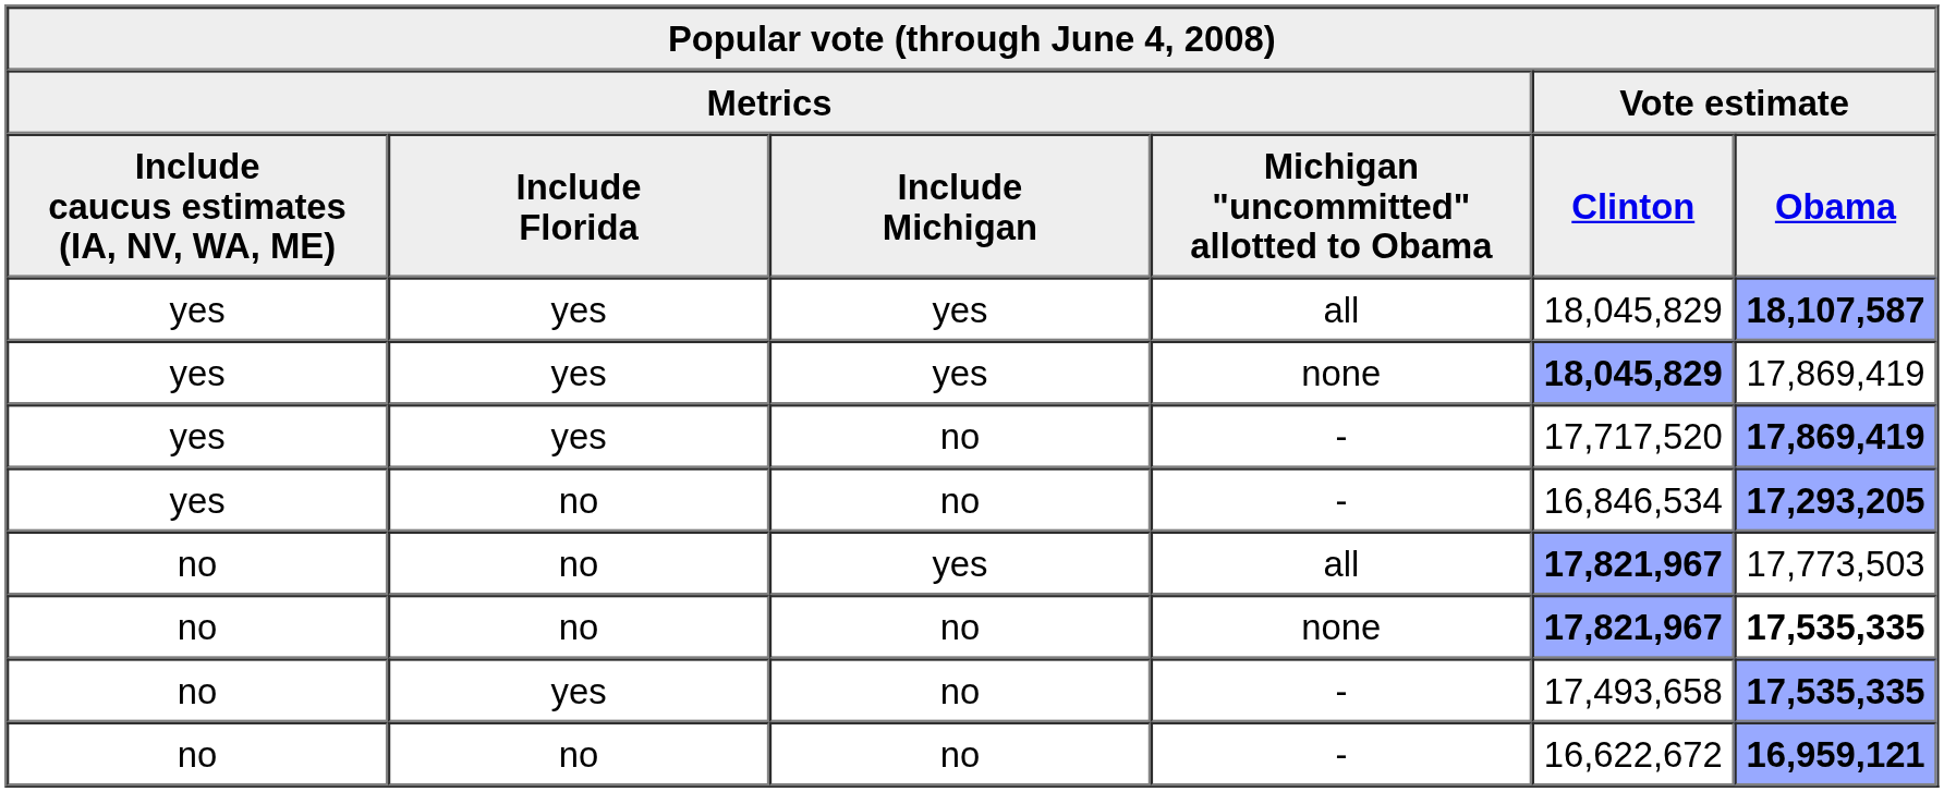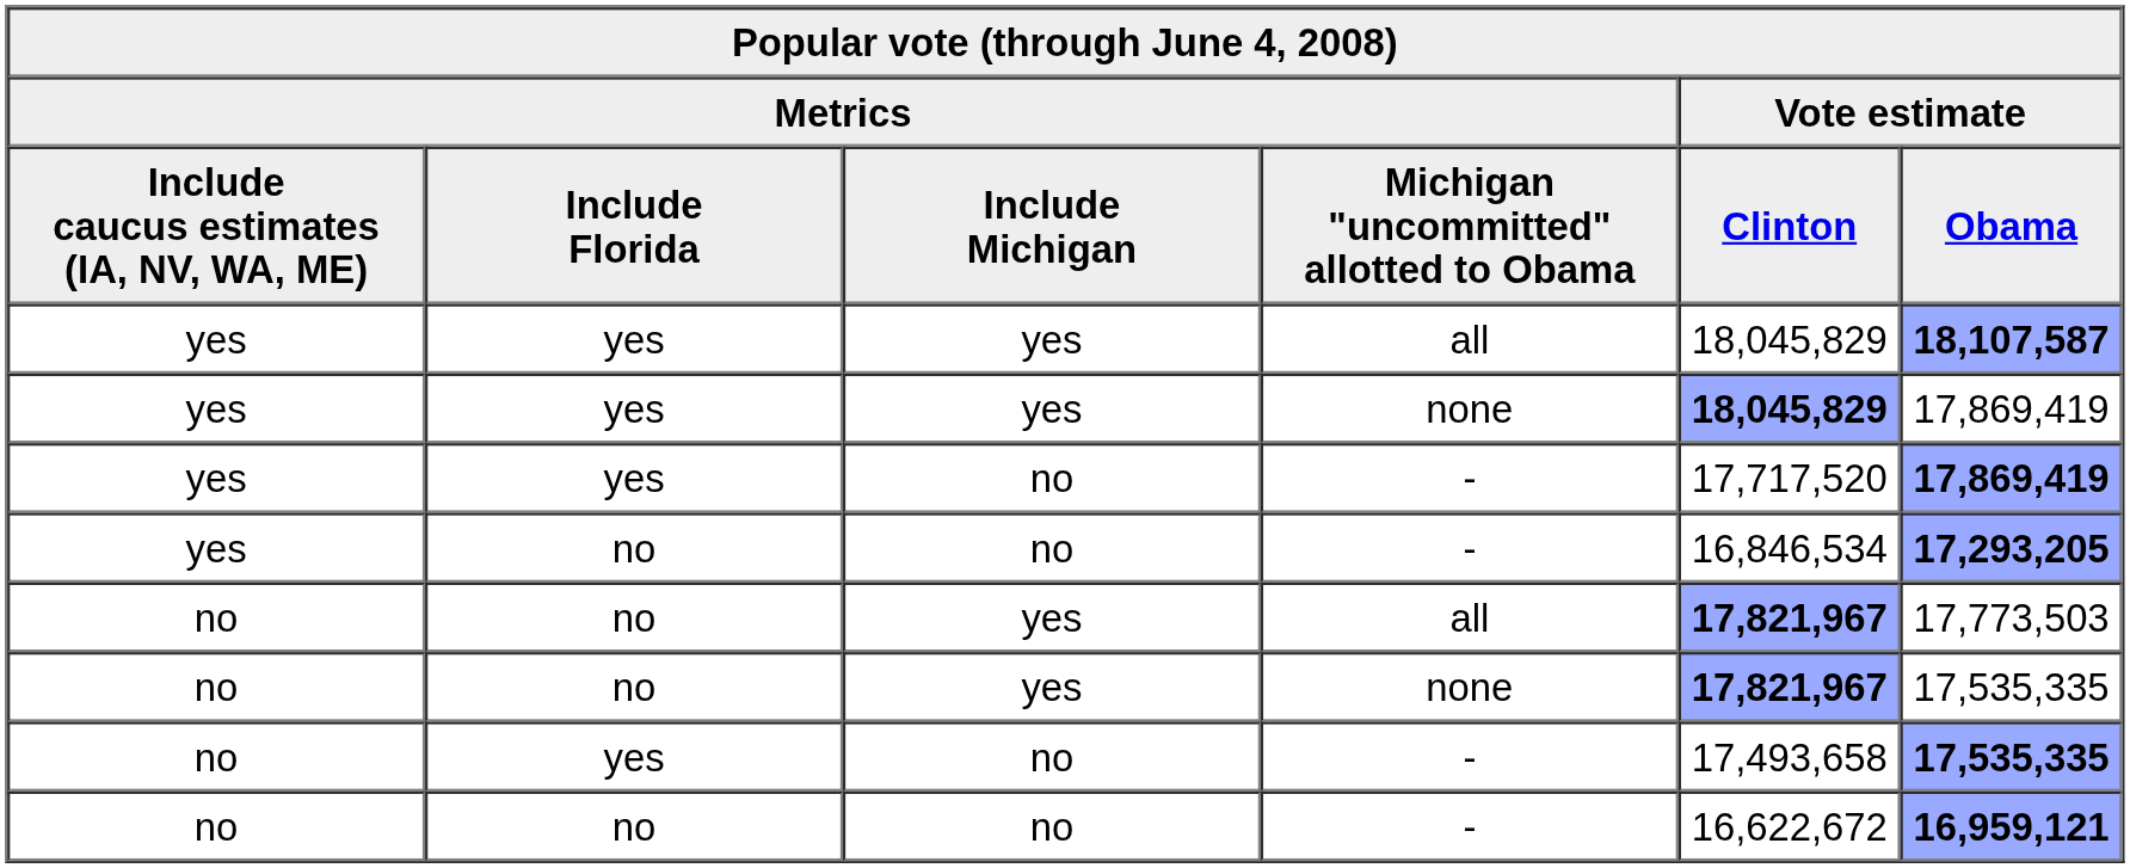no / none | Metrics / Include Michigan: no -> yes
no / none | Vote estimate / Obama: bold -> normal
